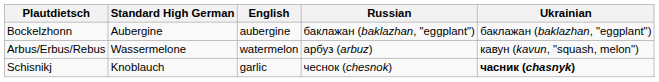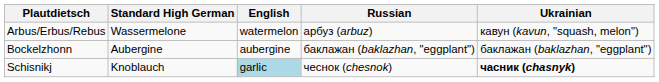rows swapped: Bockelzhonn <-> Arbus/Erbus/Rebus
Schisnikj | English: no background -> lightblue background
